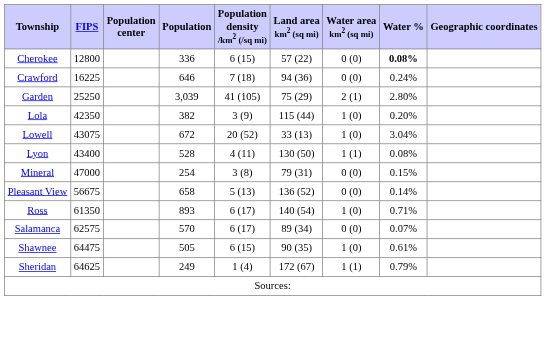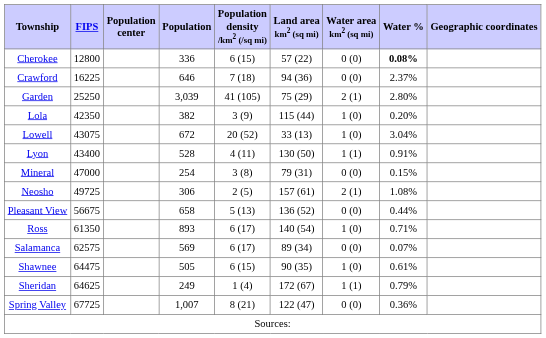Crawford | Water %: 0.24% -> 2.37%
Lyon | Water %: 0.08% -> 0.91%
+ row: Neosho | 49725 | 306 | 2 (5) | 157 (61) | 2 (1) | 1.08%
Pleasant View | Water %: 0.14% -> 0.44%
Salamanca | Population: 570 -> 569
+ row: Spring Valley | 67725 | 1,007 | 8 (21) | 122 (47) | 0 (0) | 0.36%
